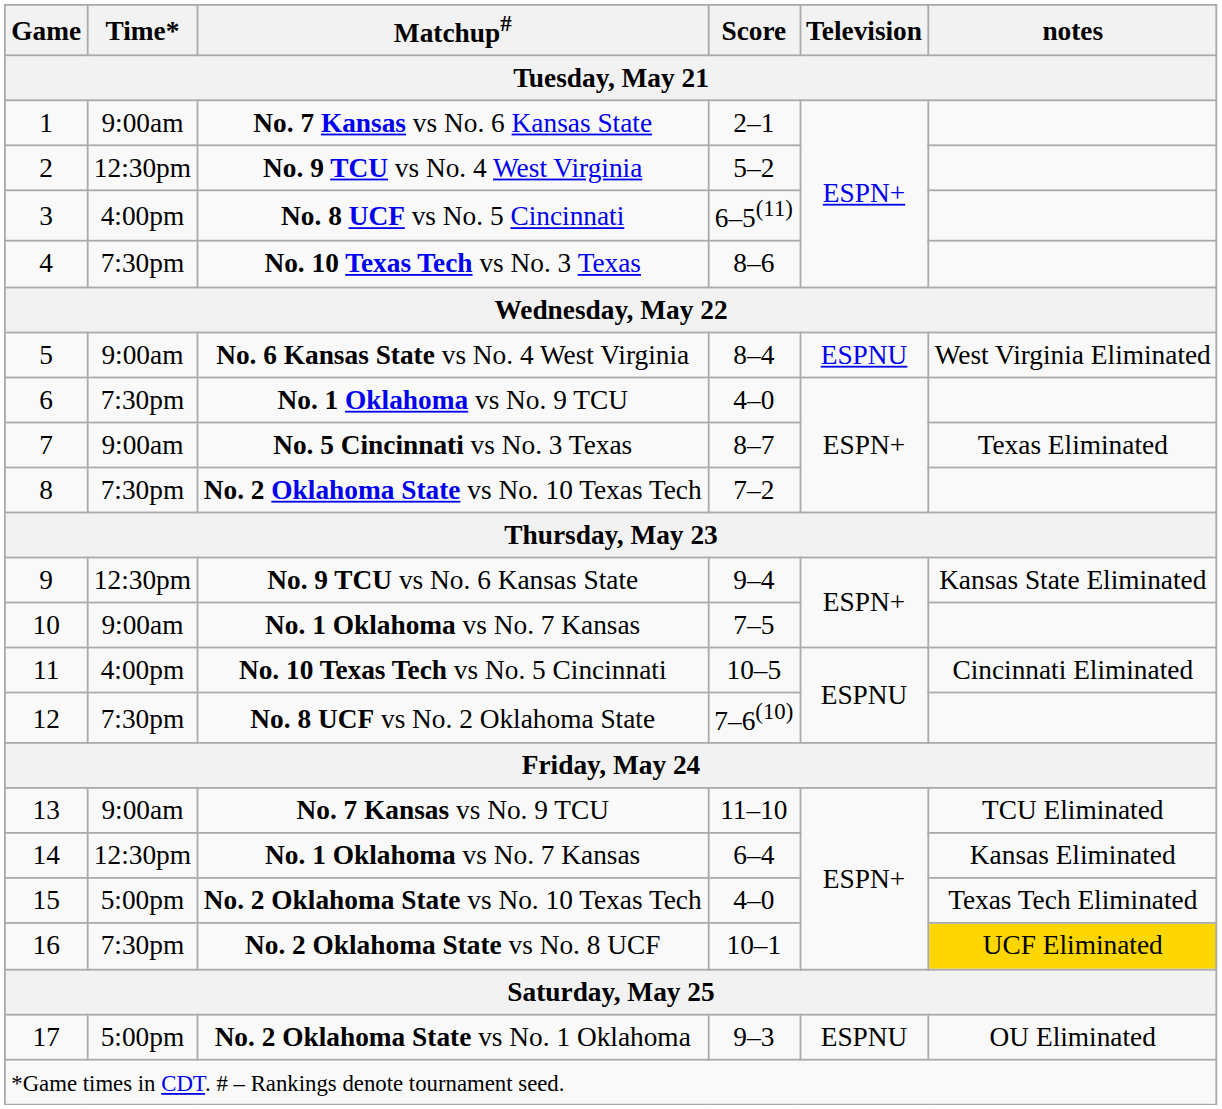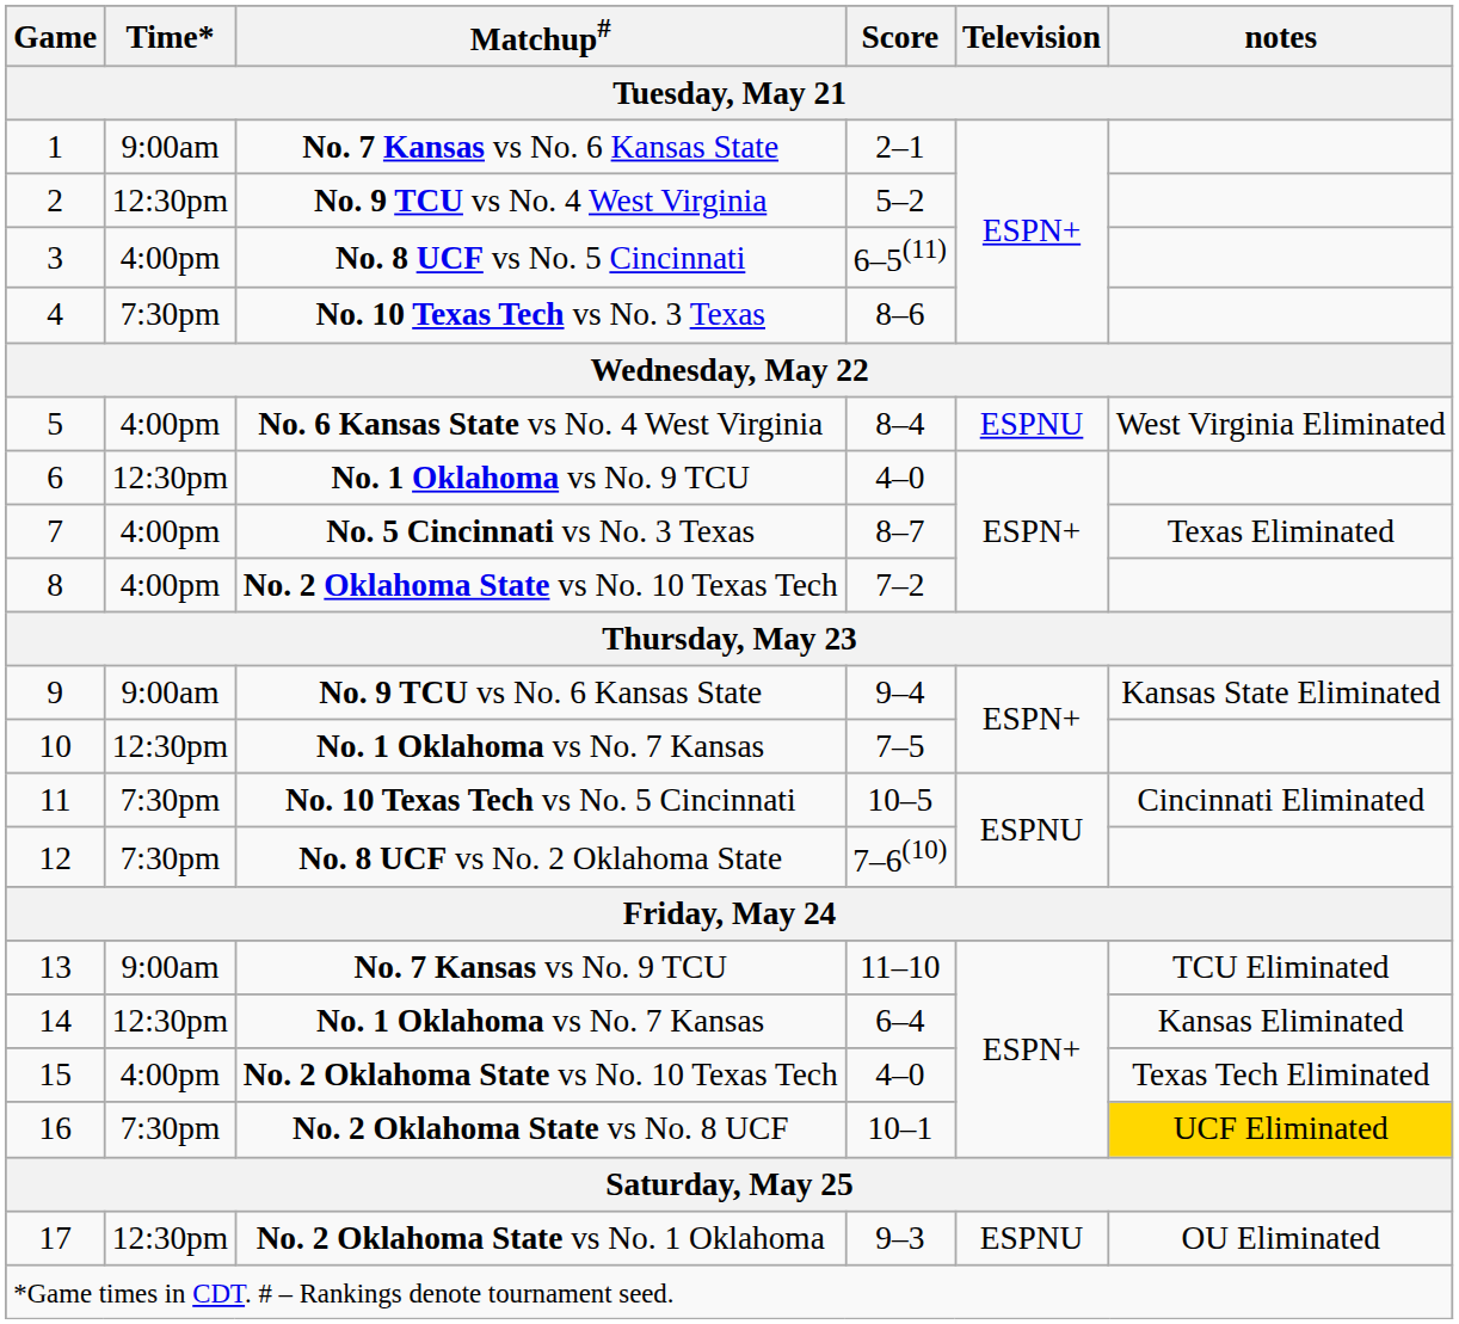5 | Time*: 9:00am -> 4:00pm
6 | Time*: 7:30pm -> 12:30pm
7 | Time*: 9:00am -> 4:00pm
8 | Time*: 7:30pm -> 4:00pm
9 | Time*: 12:30pm -> 9:00am
10 | Time*: 9:00am -> 12:30pm
11 | Time*: 4:00pm -> 7:30pm
15 | Time*: 5:00pm -> 4:00pm
17 | Time*: 5:00pm -> 12:30pm
